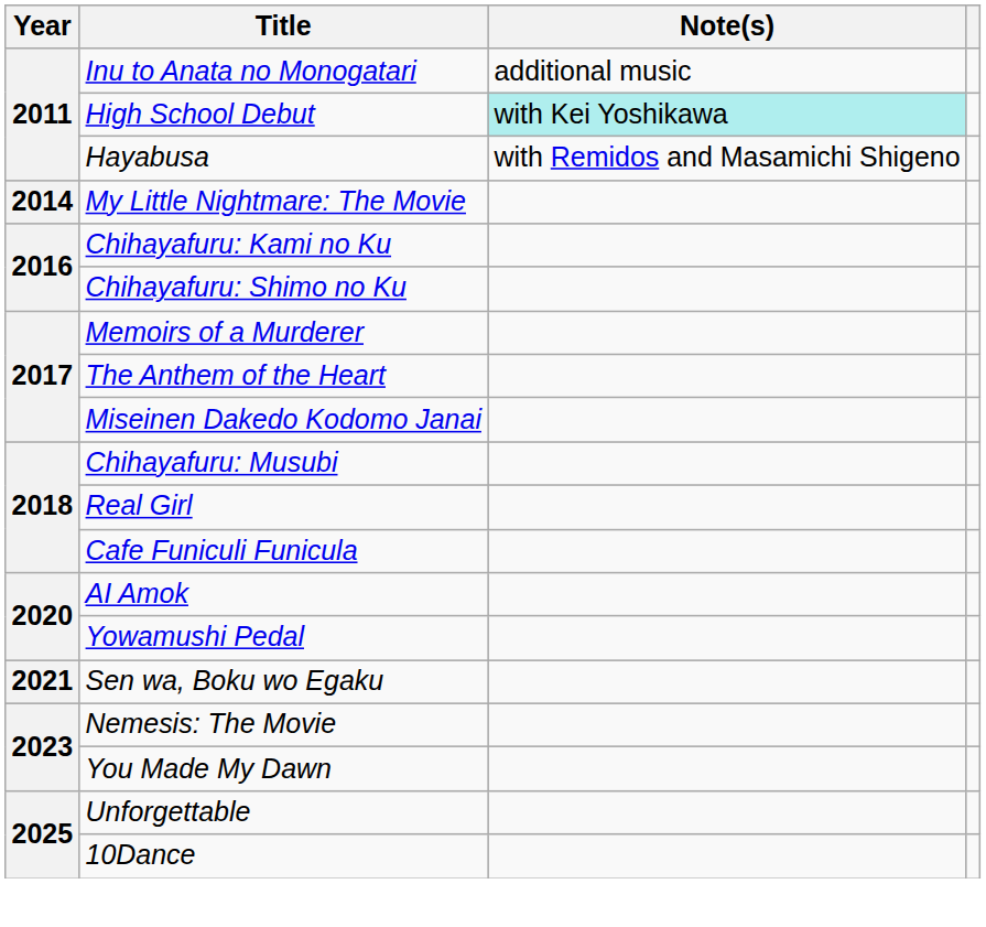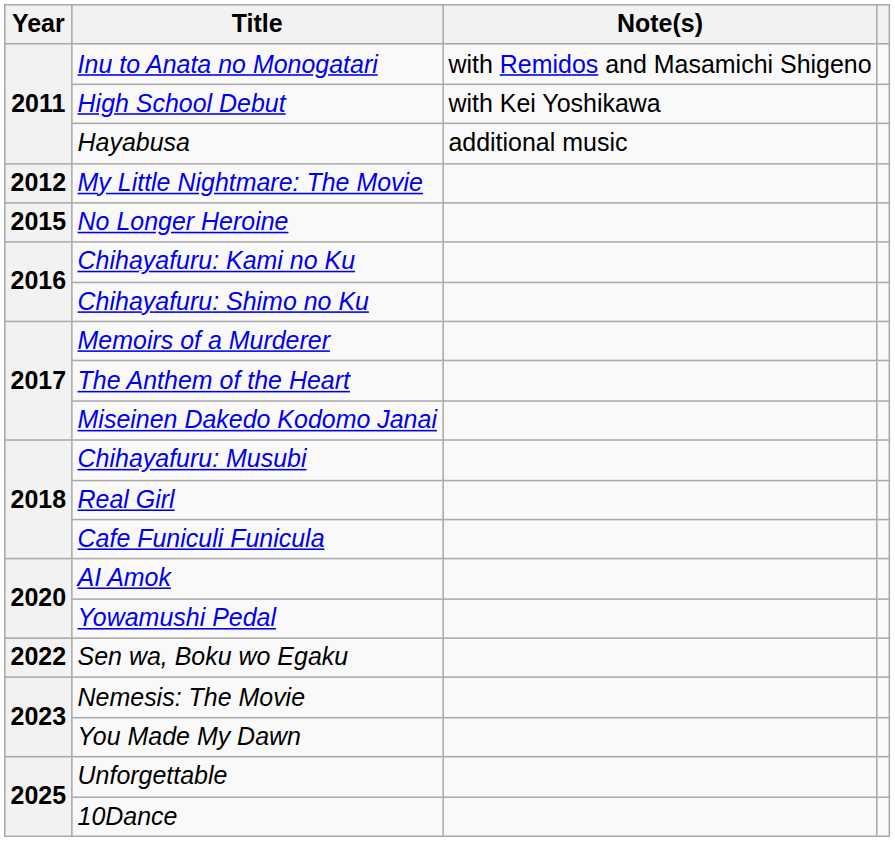Inu to Anata no Monogatari | Note(s): additional music -> with Remidos and Masamichi Shigeno
High School Debut | Note(s): paleturquoise background -> no background
Hayabusa | Note(s): with Remidos and Masamichi Shigeno -> additional music
My Little Nightmare: The Movie | Year: 2014 -> 2012
+ row: 2015 | No Longer Heroine
Sen wa, Boku wo Egaku | Year: 2021 -> 2022
